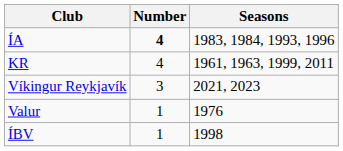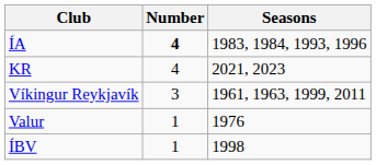KR | Seasons: 1961, 1963, 1999, 2011 -> 2021, 2023
Víkingur Reykjavík | Seasons: 2021, 2023 -> 1961, 1963, 1999, 2011
